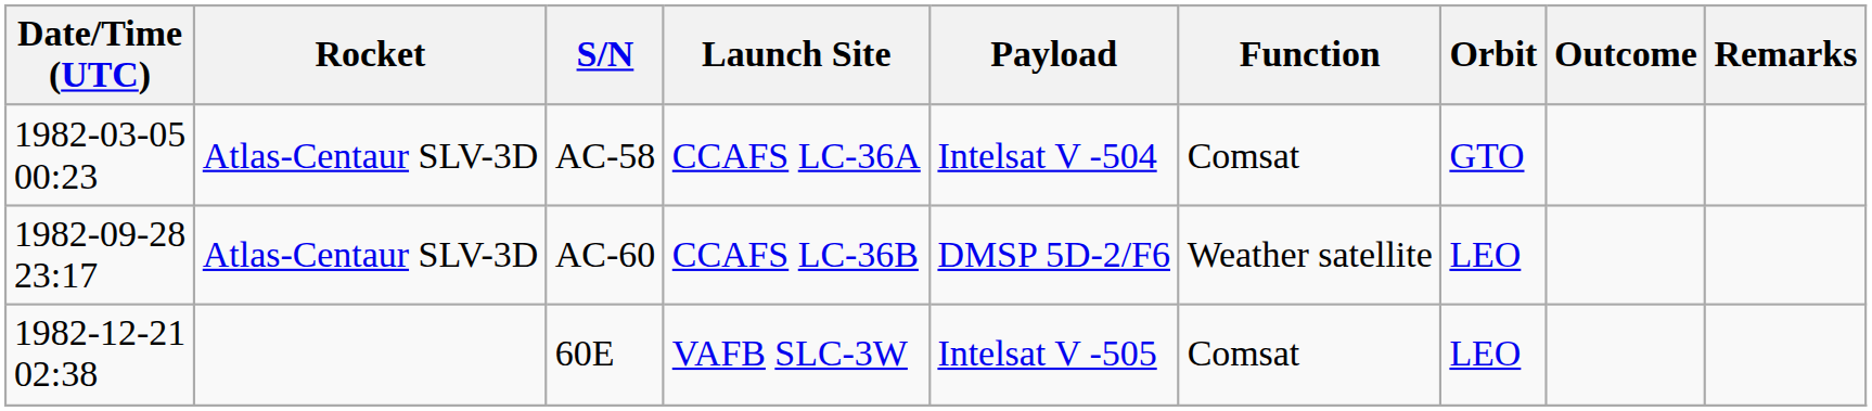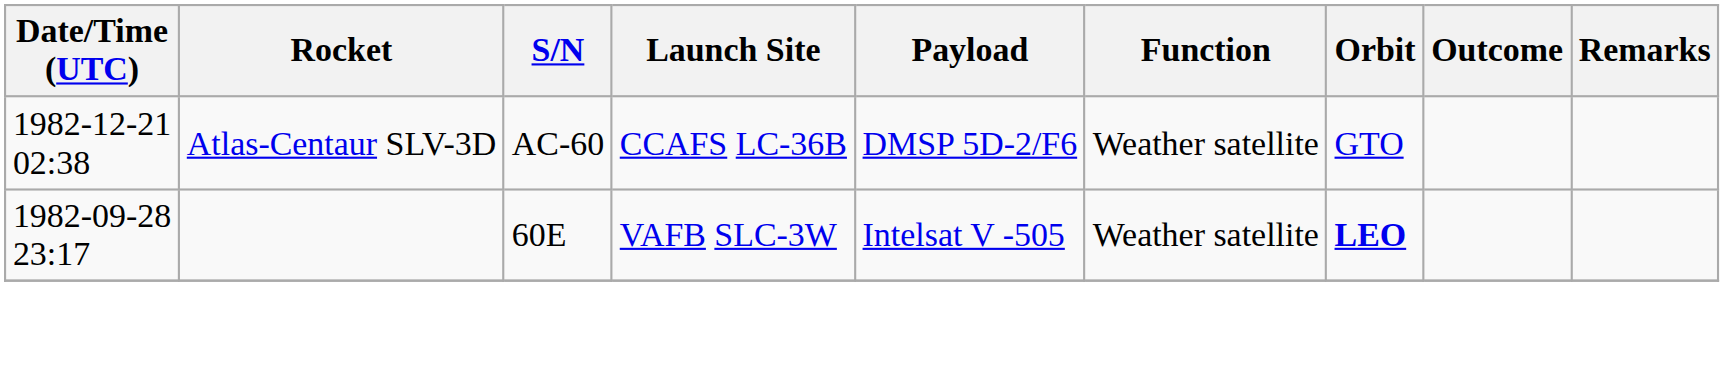- row: 1982-03-05 00:23 | Atlas-Centaur SLV-3D | AC-58 | CCAFS LC-36A | Intelsat V -504 | Comsat | GTO
AC-60 | Date/Time (UTC): 1982-09-28 23:17 -> 1982-12-21 02:38
AC-60 | Orbit: LEO -> GTO
60E | Date/Time (UTC): 1982-12-21 02:38 -> 1982-09-28 23:17
60E | Function: Comsat -> Weather satellite
60E | Orbit: normal -> bold
